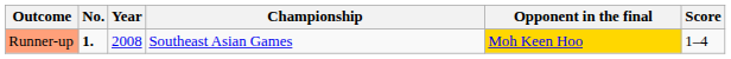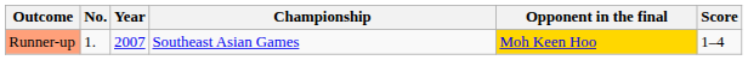Runner-up | No.: bold -> normal
Runner-up | Year: 2008 -> 2007
